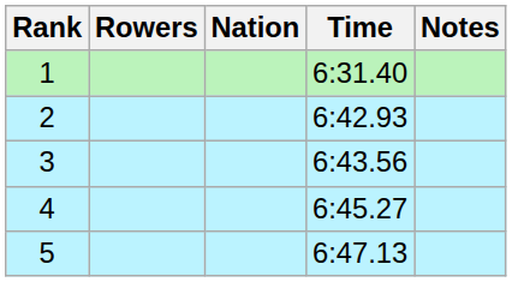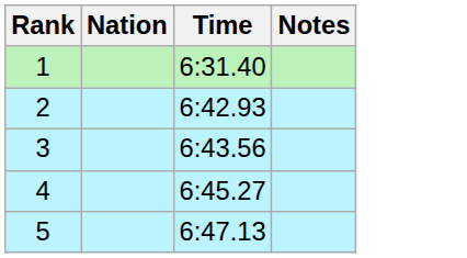- column: Rowers
